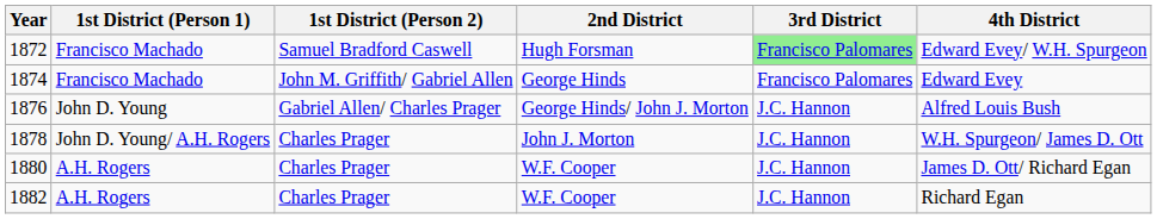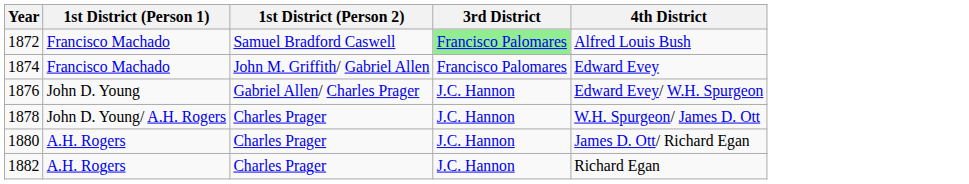- column: 2nd District | Hugh Forsman | George Hinds | George Hinds/ John J. Morton | John J. Morton | W.F. Cooper | W.F. Cooper
1872 | 4th District: Edward Evey/ W.H. Spurgeon -> Alfred Louis Bush
1876 | 4th District: Alfred Louis Bush -> Edward Evey/ W.H. Spurgeon
